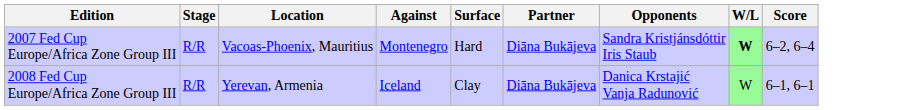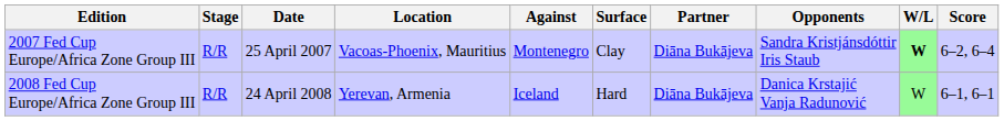+ column: Date | 25 April 2007 | 24 April 2008
2007 Fed Cup Europe/Africa Zone Group III | Surface: Hard -> Clay
2008 Fed Cup Europe/Africa Zone Group III | Surface: Clay -> Hard
